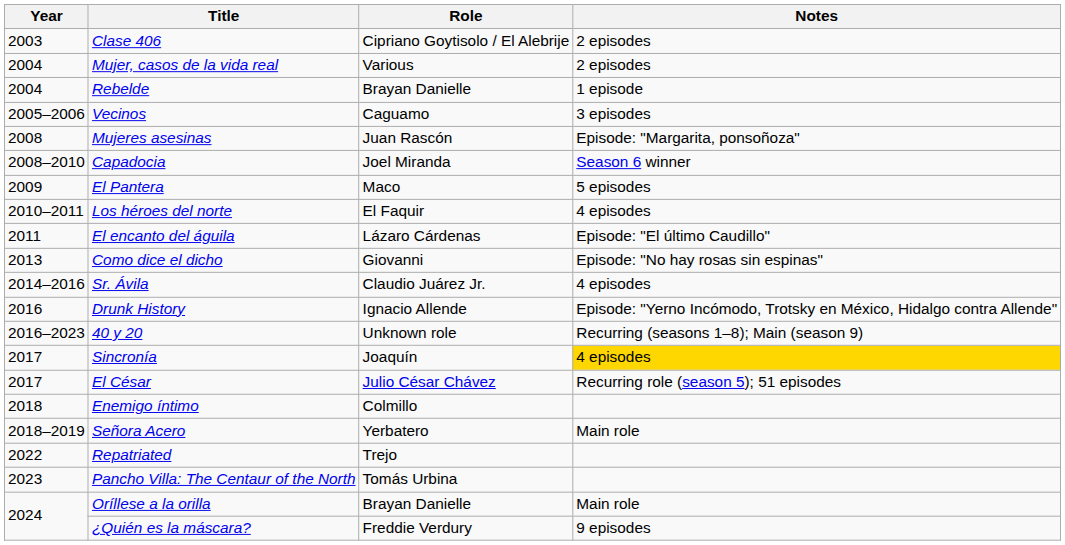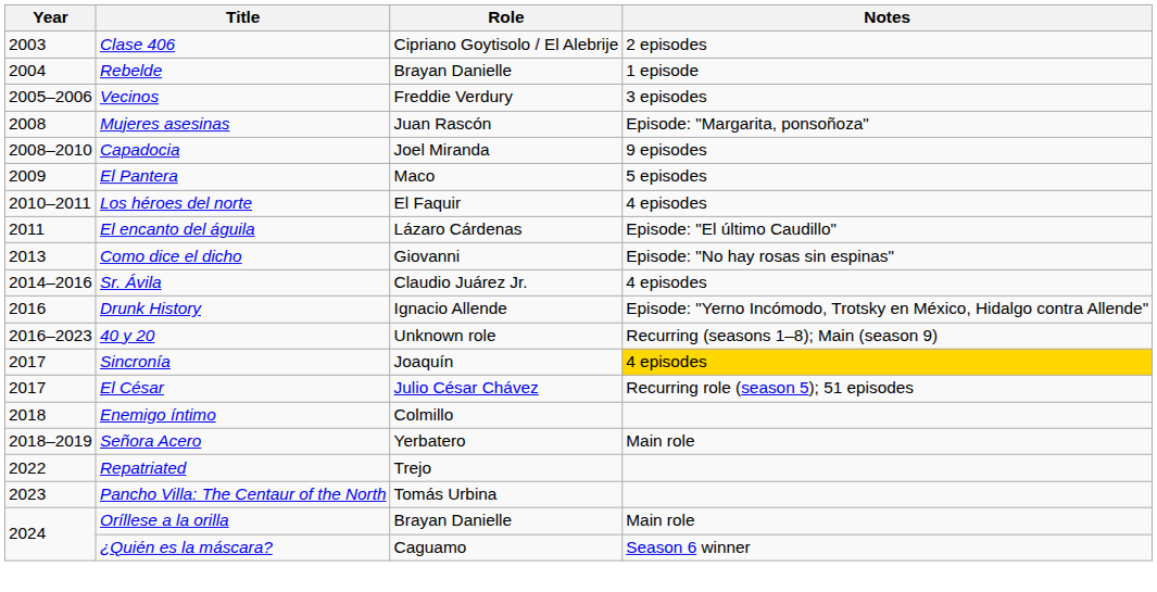- row: 2004 | Mujer, casos de la vida real | Various | 2 episodes
Vecinos | Role: Caguamo -> Freddie Verdury
Capadocia | Notes: Season 6 winner -> 9 episodes
¿Quién es la máscara? | Role: Freddie Verdury -> Caguamo
¿Quién es la máscara? | Notes: 9 episodes -> Season 6 winner
